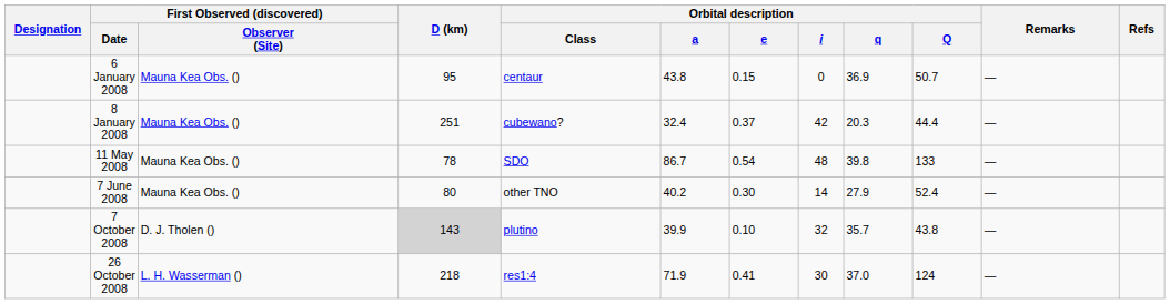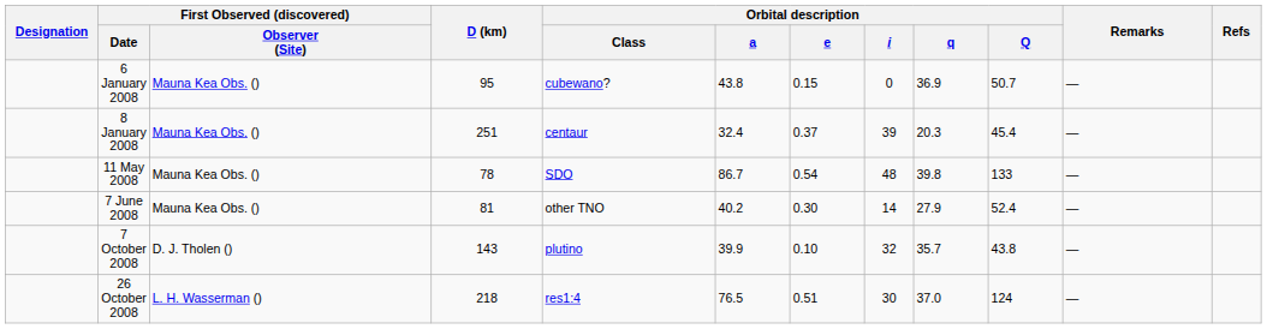6 January 2008 | Orbital description / Class: centaur -> cubewano?
8 January 2008 | Orbital description / Class: cubewano? -> centaur
8 January 2008 | Orbital description / i: 42 -> 39
8 January 2008 | Orbital description / Q: 44.4 -> 45.4
7 June 2008 | D (km): 80 -> 81
7 October 2008 | D (km): lightgrey background -> no background
26 October 2008 | Orbital description / a: 71.9 -> 76.5
26 October 2008 | Orbital description / e: 0.41 -> 0.51
